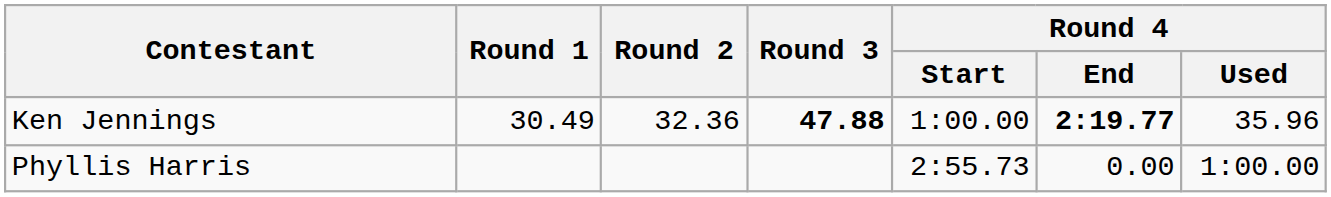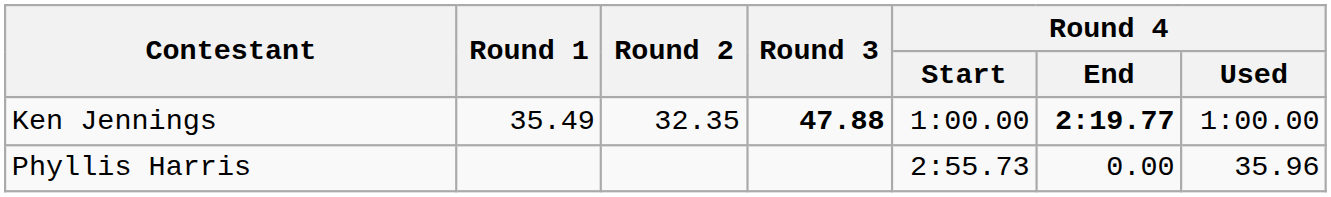Ken Jennings | Round 1: 30.49 -> 35.49
Ken Jennings | Round 2: 32.36 -> 32.35
Ken Jennings | Round 4 / Used: 35.96 -> 1:00.00
Phyllis Harris | Round 4 / Used: 1:00.00 -> 35.96
